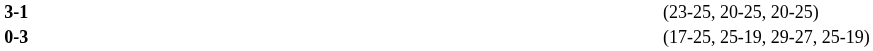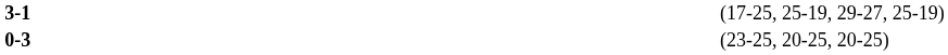3-1 | column 4: (23-25, 20-25, 20-25) -> (17-25, 25-19, 29-27, 25-19)
0-3 | column 4: (17-25, 25-19, 29-27, 25-19) -> (23-25, 20-25, 20-25)
